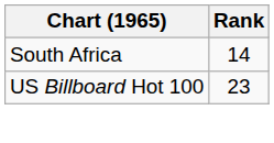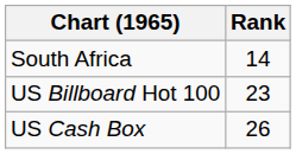+ row: US Cash Box | 26
